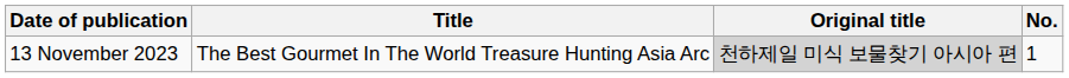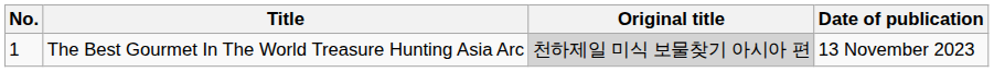columns swapped: No. <-> Date of publication
